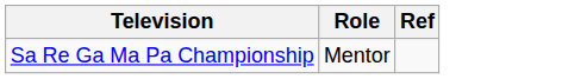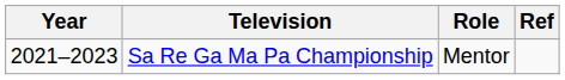+ column: Year | 2021–2023
